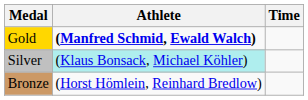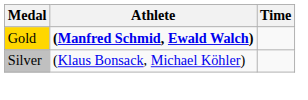Silver | Athlete: paleturquoise background -> no background
- row: Bronze | (Horst Hömlein, Reinhard Bredlow)
